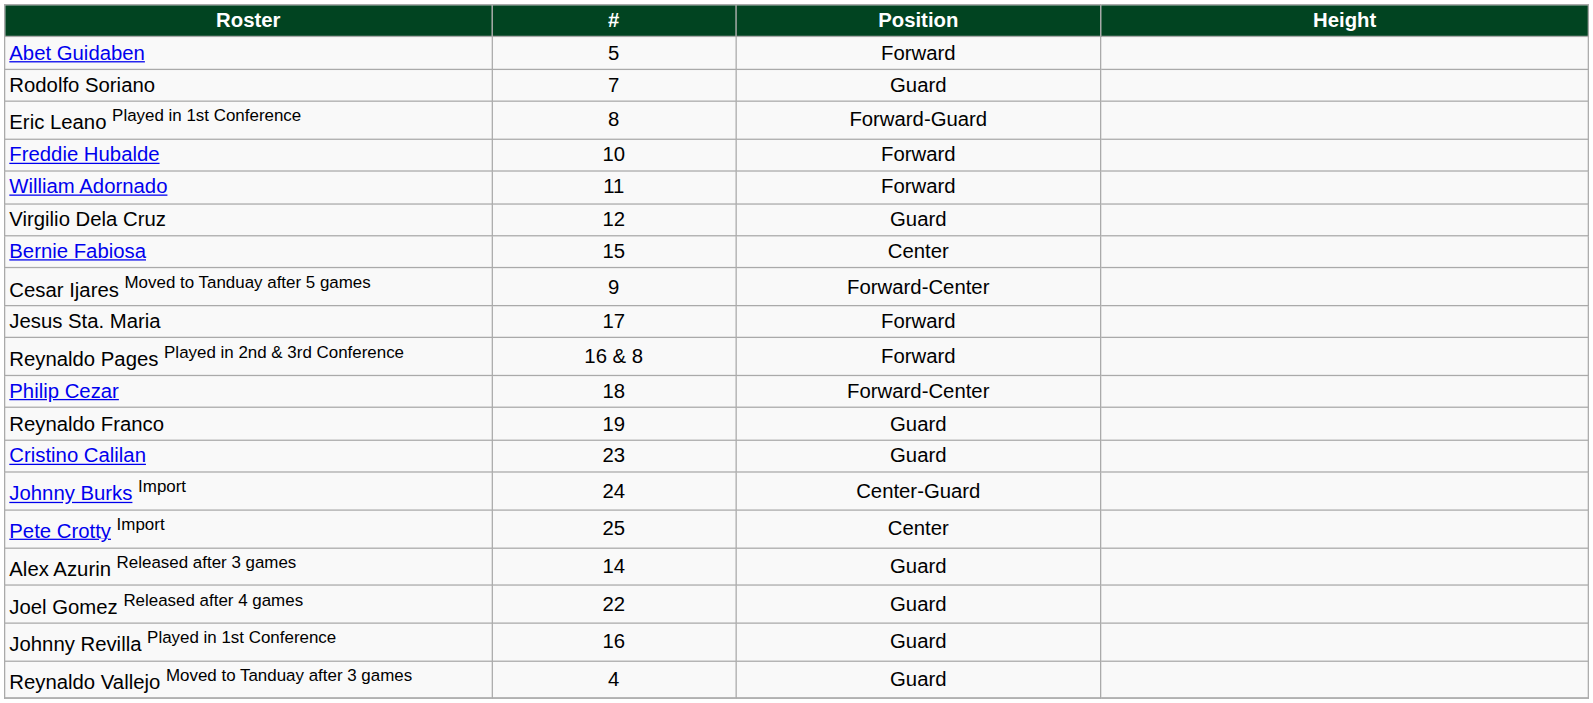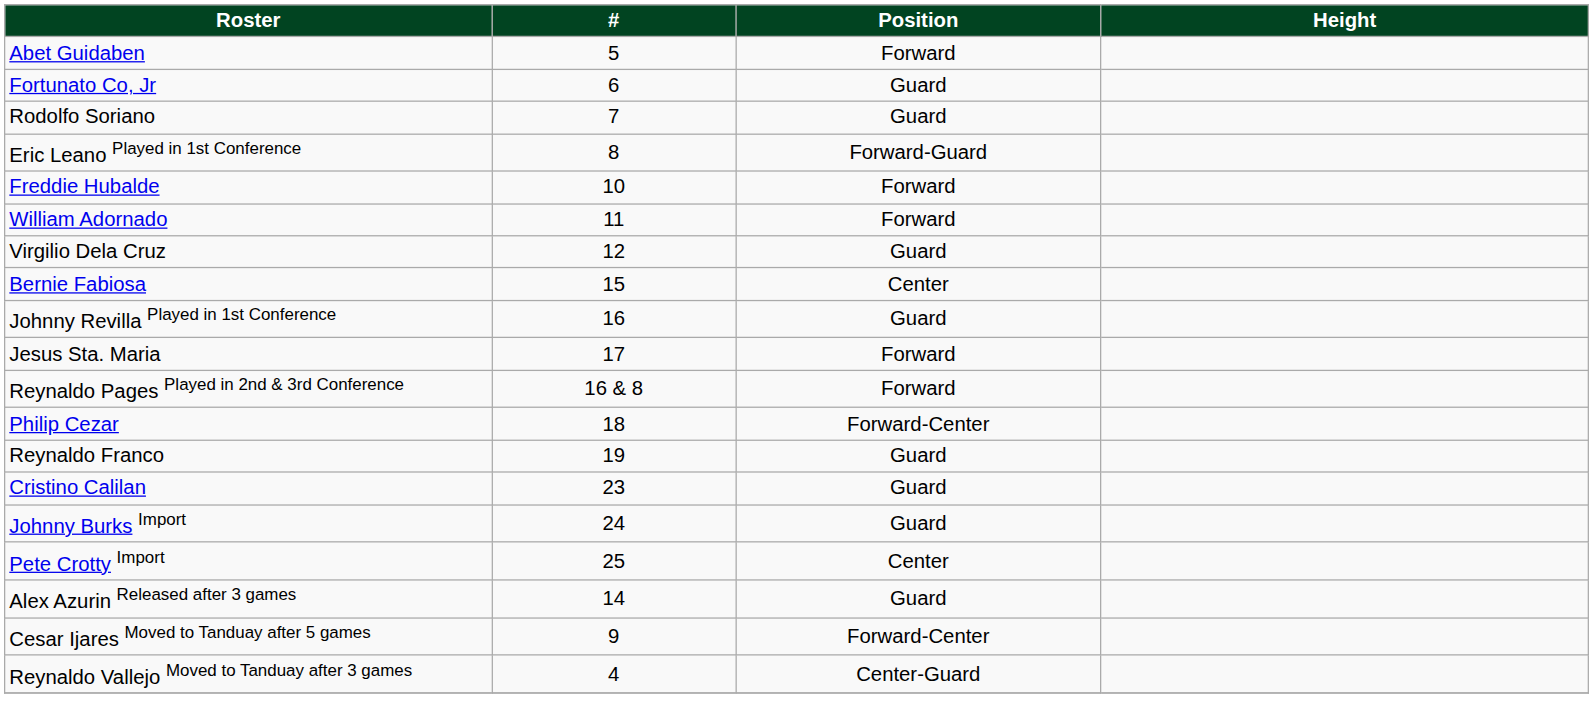+ row: Fortunato Co, Jr | 6 | Guard
rows swapped: Johnny Revilla Played in 1st Conference <-> Cesar Ijares Moved to Tanduay after 5 games
Johnny Burks Import | Position: Center-Guard -> Guard
- row: Joel Gomez Released after 4 games | 22 | Guard
Reynaldo Vallejo Moved to Tanduay after 3 games | Position: Guard -> Center-Guard
